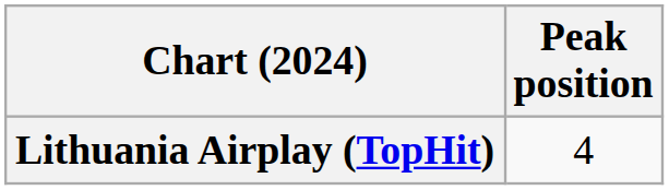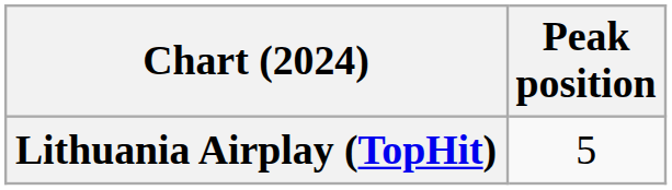Lithuania Airplay (TopHit) | Peak position: 4 -> 5
